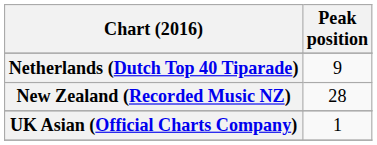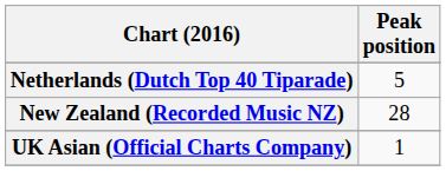Netherlands (Dutch Top 40 Tiparade) | Peak position: 9 -> 5
